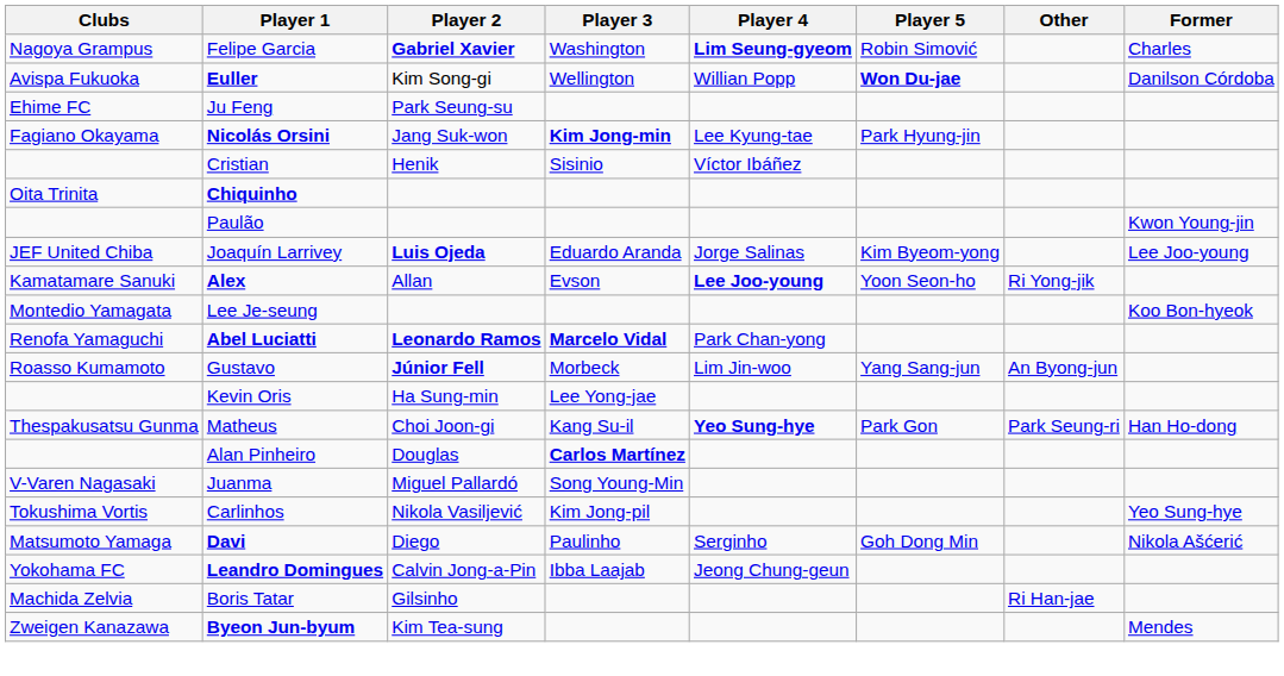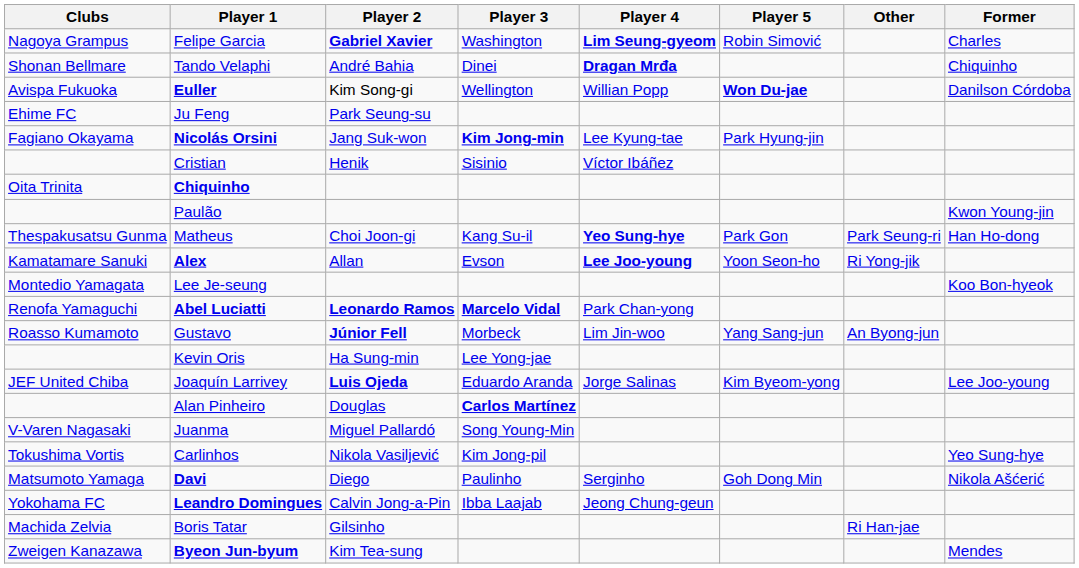+ row: Shonan Bellmare | Tando Velaphi | André Bahia | Dinei | Dragan Mrđa | Chiquinho
rows swapped: Joaquín Larrivey <-> Matheus
